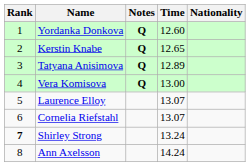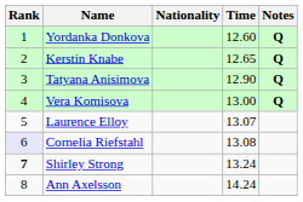columns swapped: Nationality <-> Notes
Tatyana Anisimova | Time: 12.89 -> 12.90
Cornelia Riefstahl | Rank: no background -> lavender background
Cornelia Riefstahl | Time: 13.07 -> 13.08
